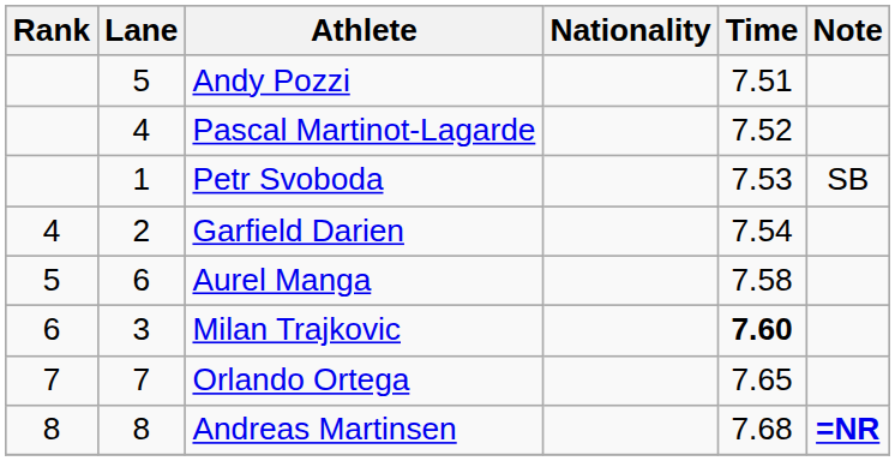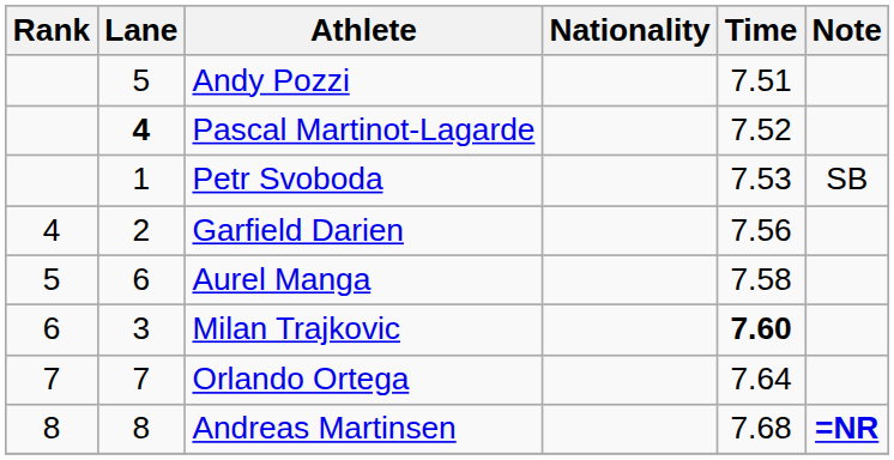Pascal Martinot-Lagarde | Lane: normal -> bold
Garfield Darien | Time: 7.54 -> 7.56
Orlando Ortega | Time: 7.65 -> 7.64
